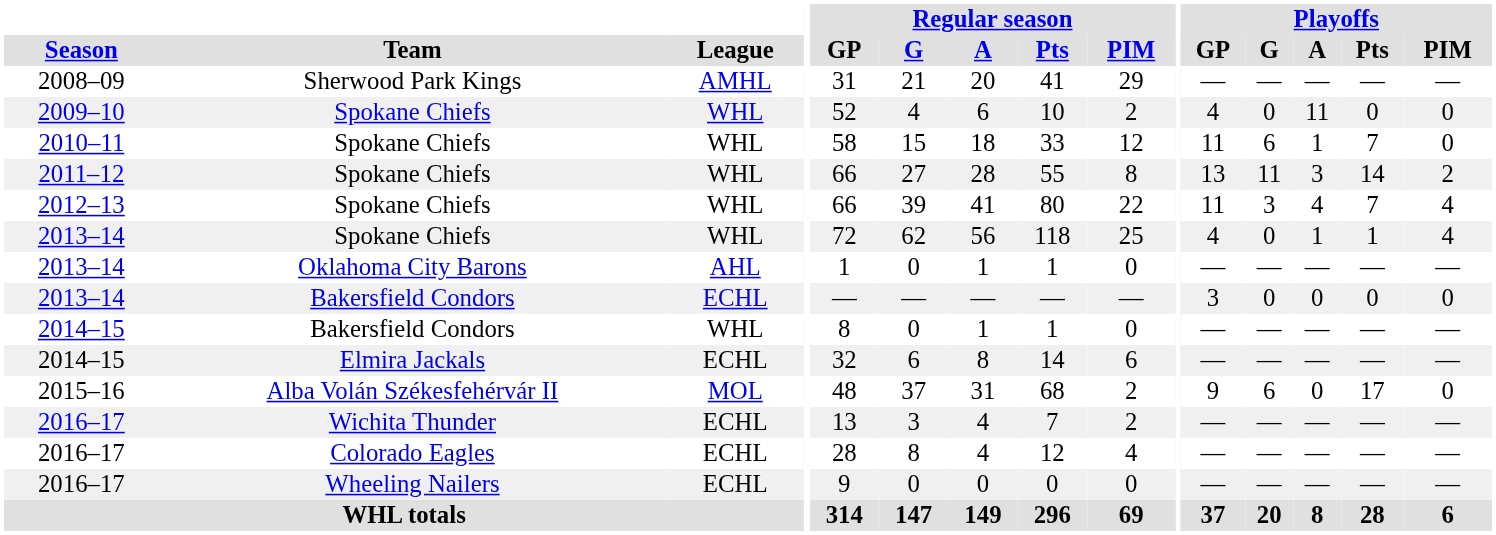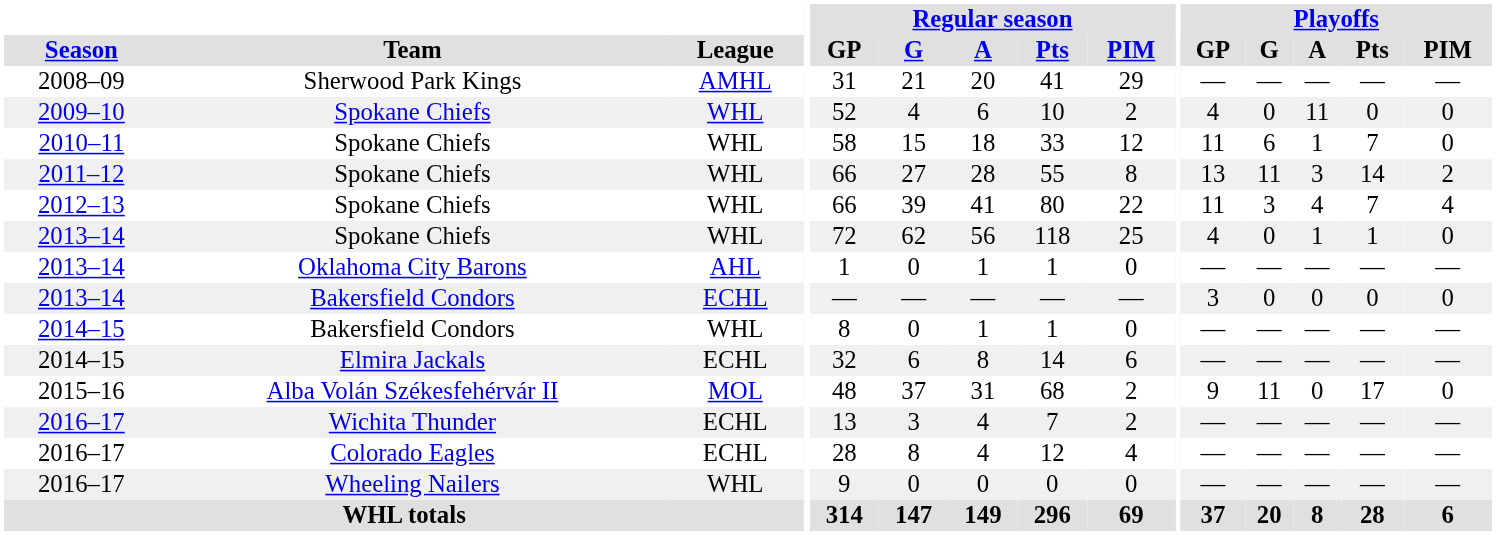2013–14 / Spokane Chiefs | Playoffs / PIM: 4 -> 0
2015–16 | Playoffs / G: 6 -> 11
2016–17 / Wheeling Nailers | League: ECHL -> WHL
